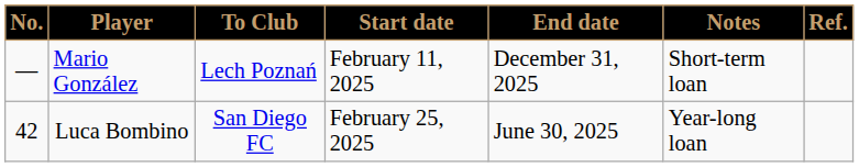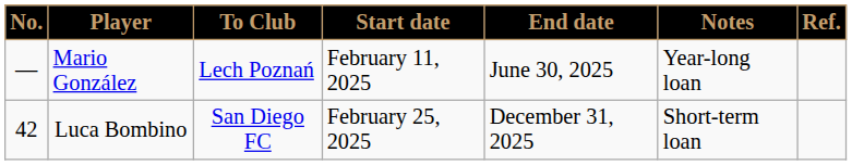Mario González | End date: December 31, 2025 -> June 30, 2025
Mario González | Notes: Short-term loan -> Year-long loan
Luca Bombino | End date: June 30, 2025 -> December 31, 2025
Luca Bombino | Notes: Year-long loan -> Short-term loan
